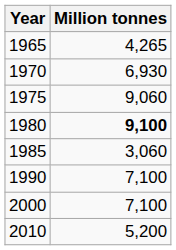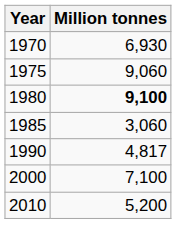- row: 1965 | 4,265
1990 | Million tonnes: 7,100 -> 4,817
